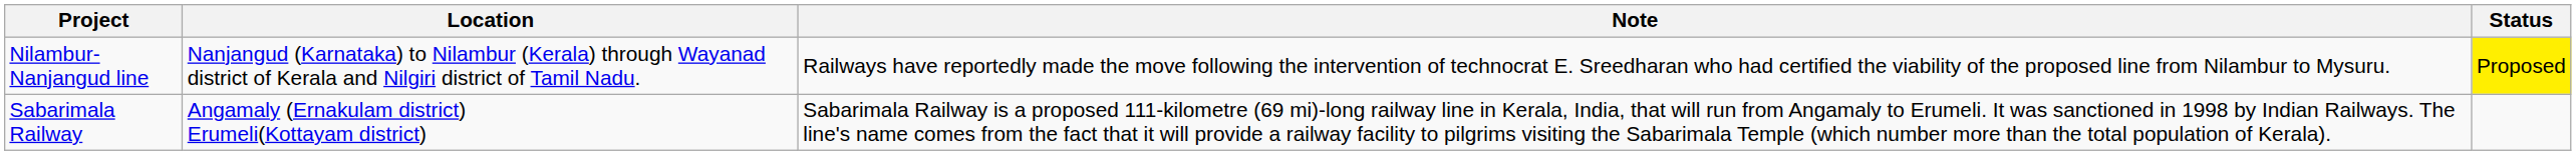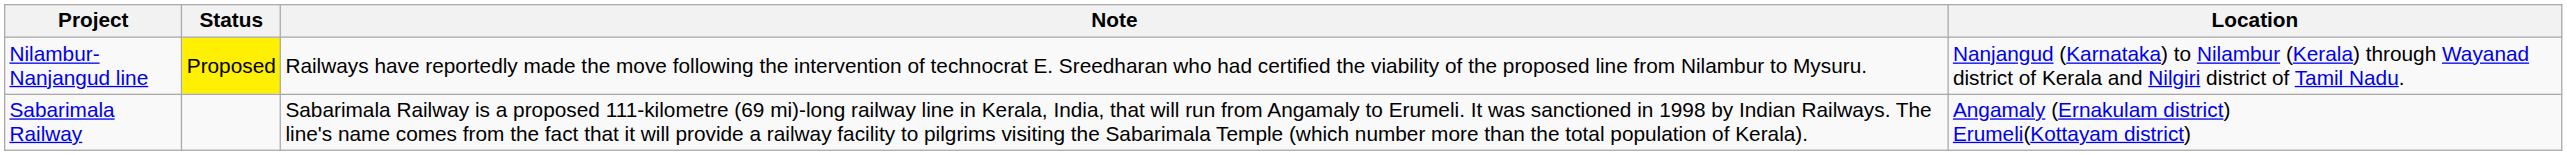columns swapped: Location <-> Status
